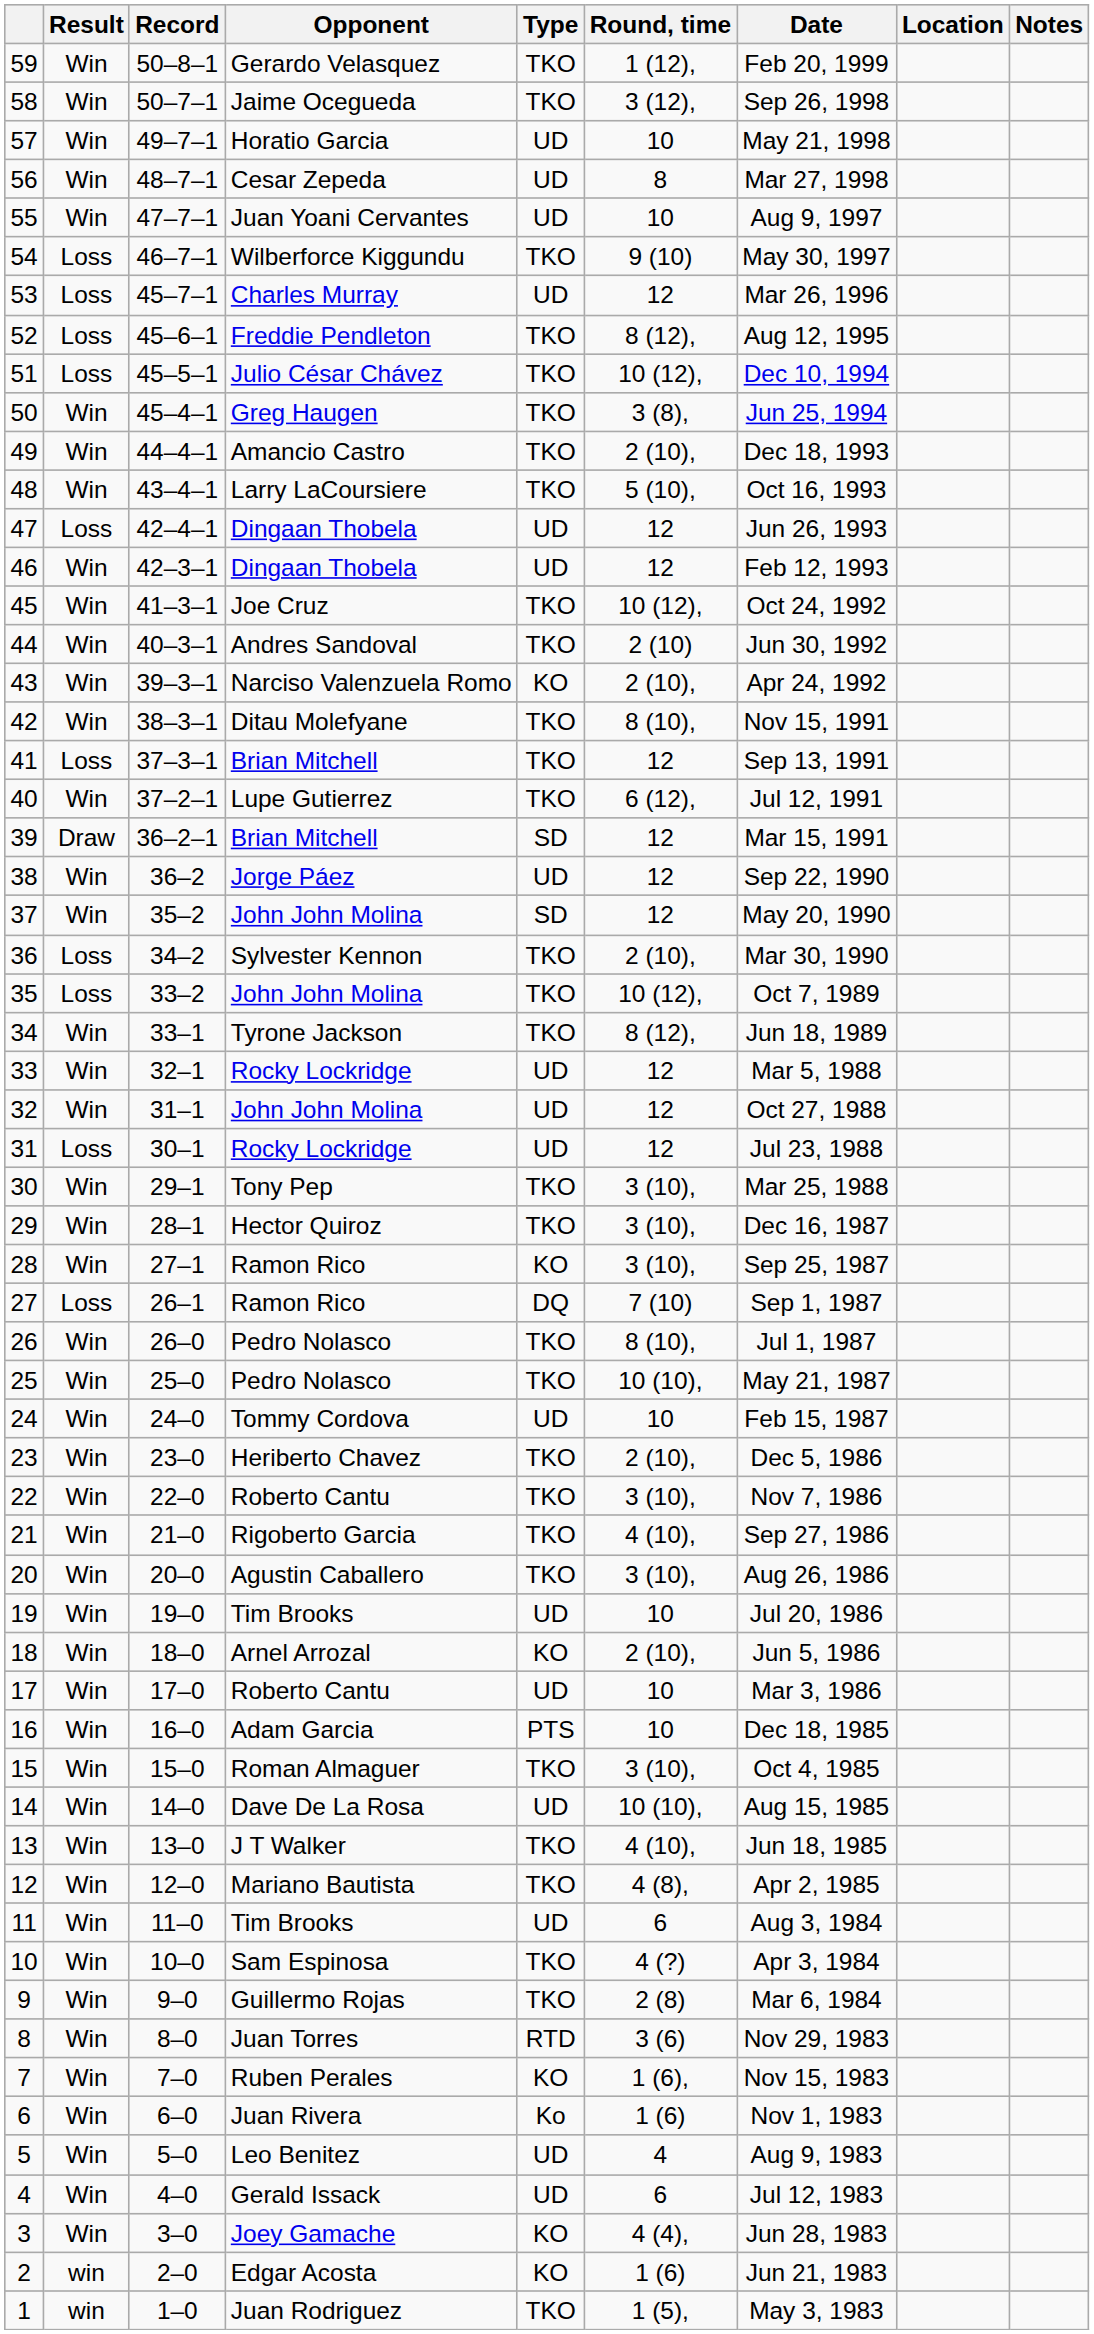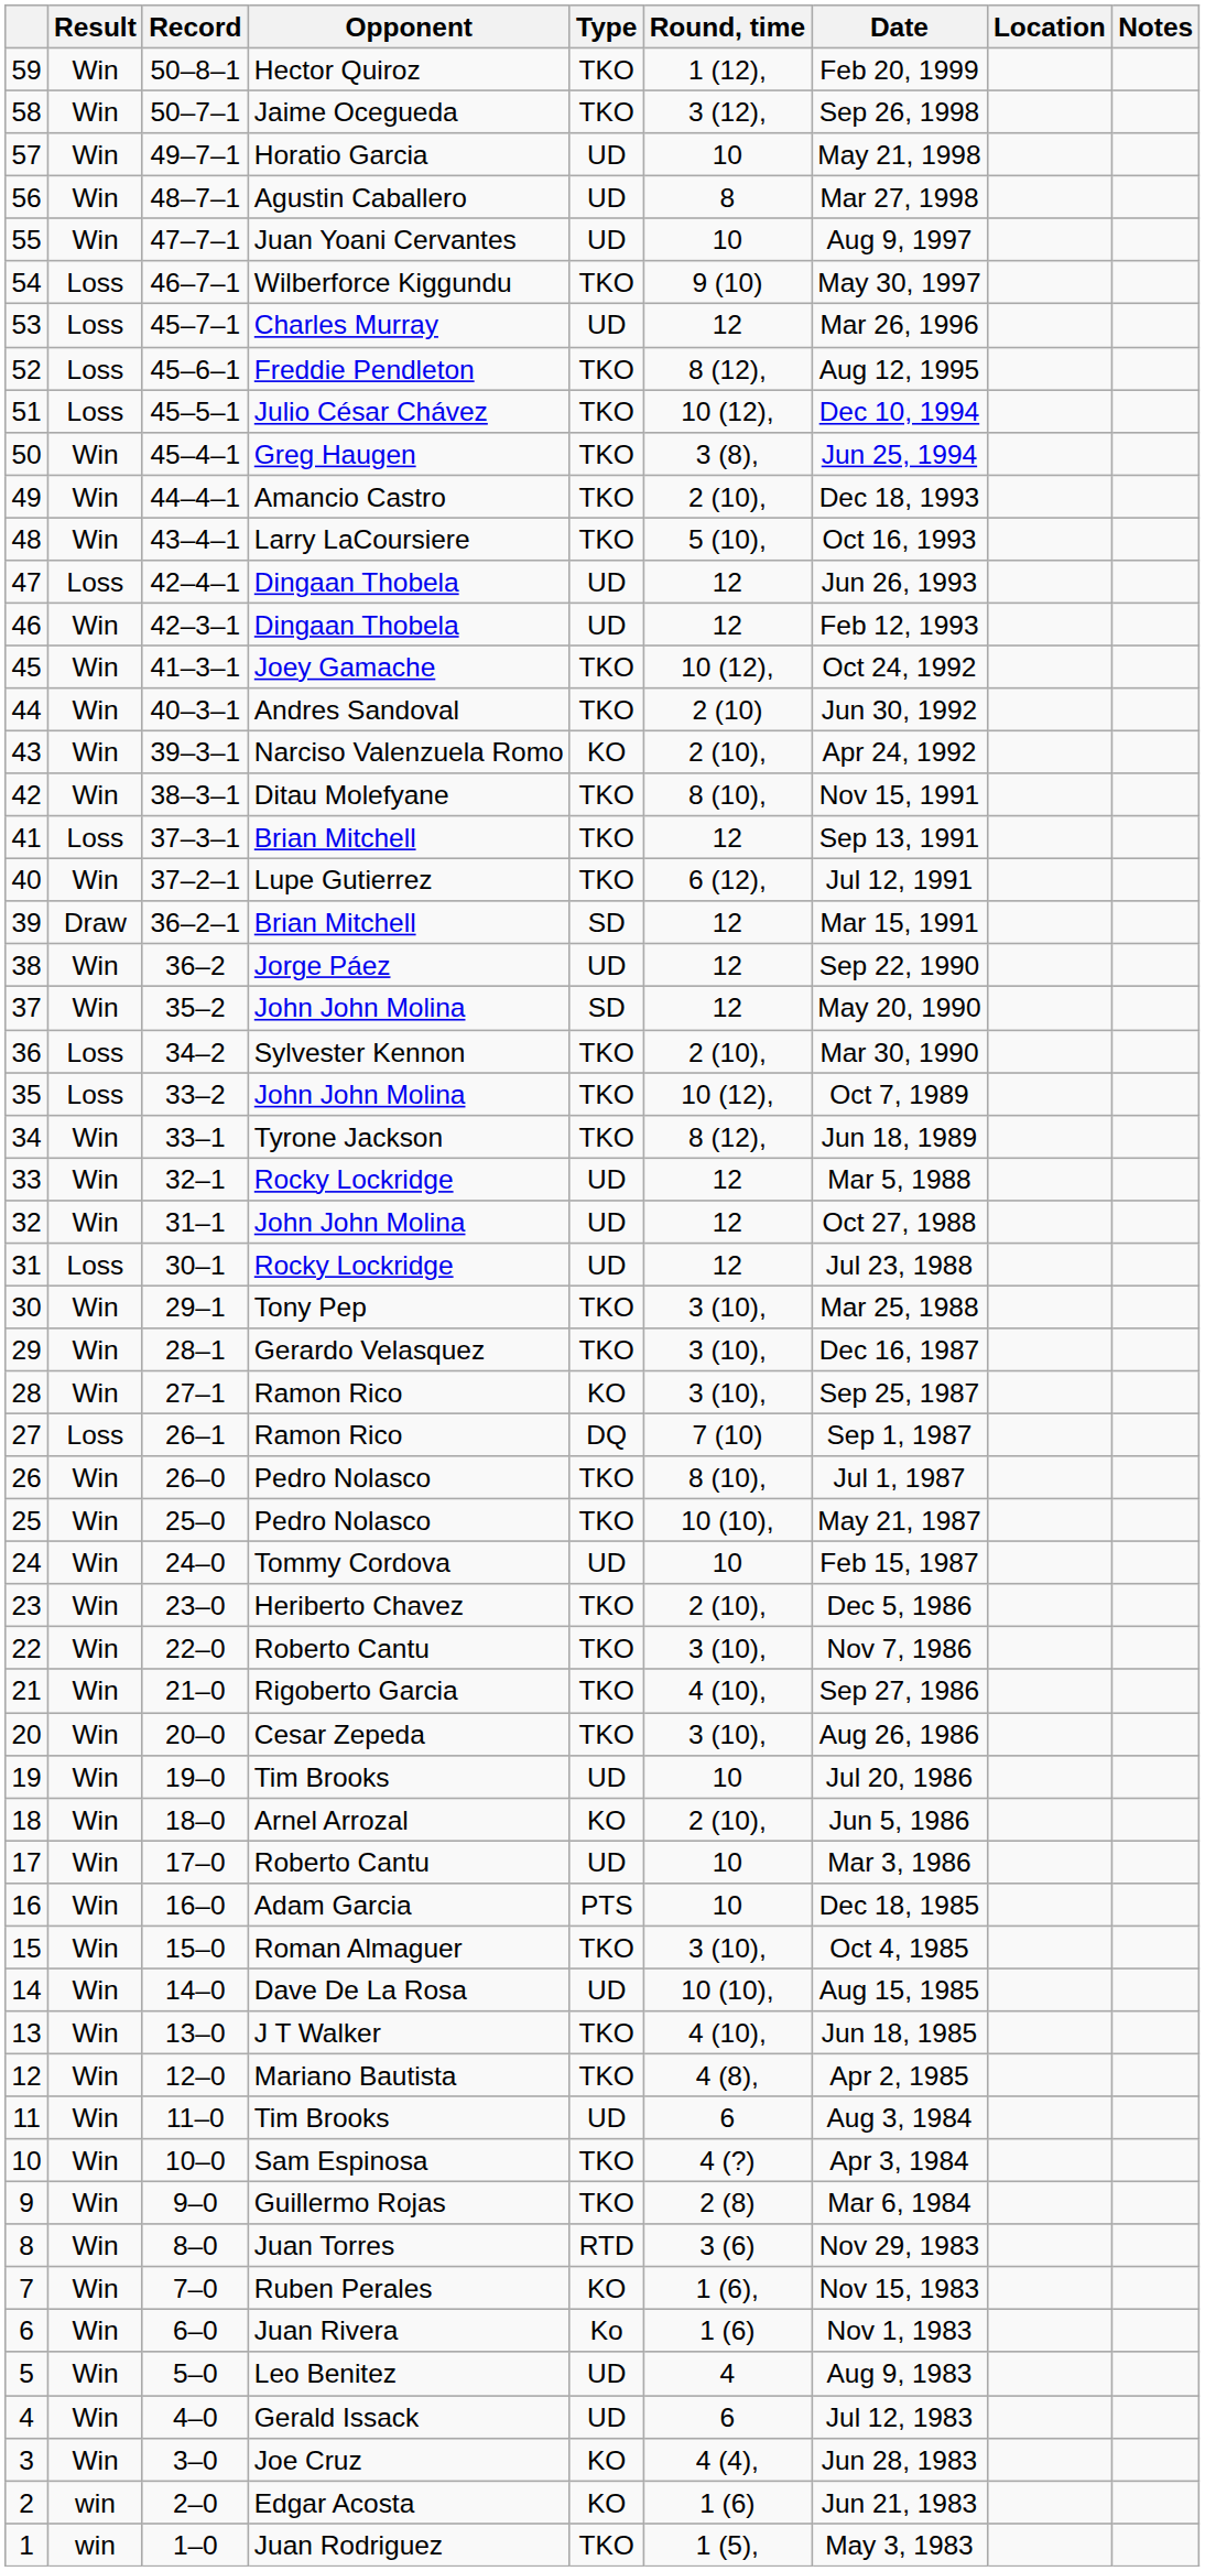59 | Opponent: Gerardo Velasquez -> Hector Quiroz
56 | Opponent: Cesar Zepeda -> Agustin Caballero
45 | Opponent: Joe Cruz -> Joey Gamache
29 | Opponent: Hector Quiroz -> Gerardo Velasquez
20 | Opponent: Agustin Caballero -> Cesar Zepeda
3 | Opponent: Joey Gamache -> Joe Cruz
